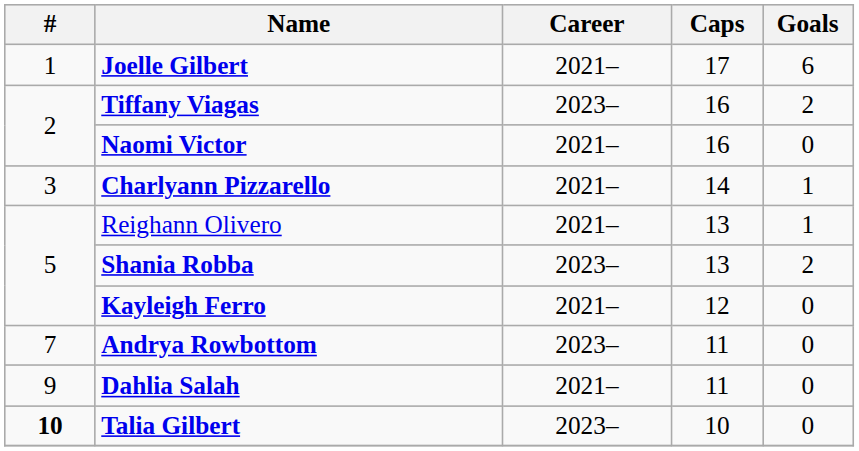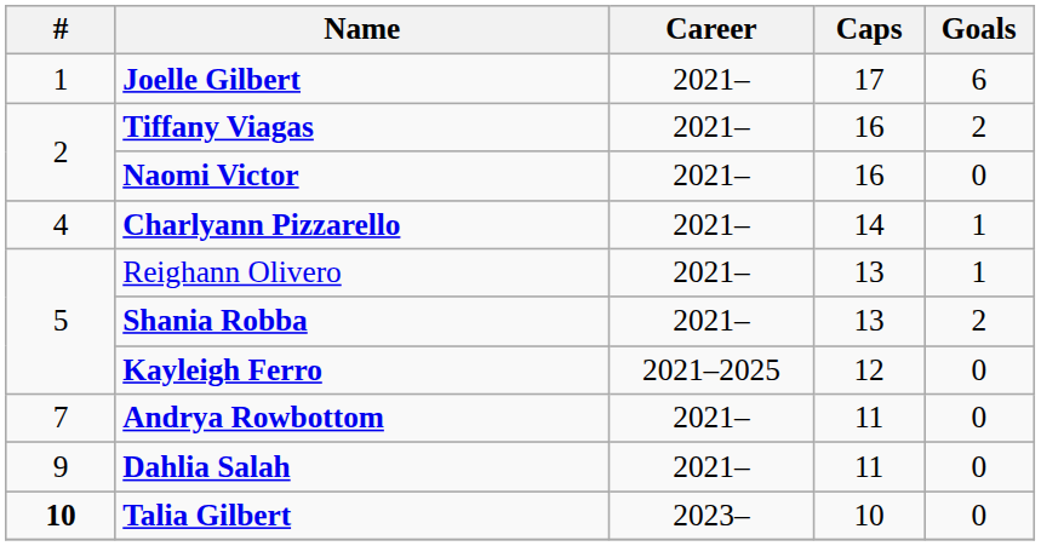Tiffany Viagas | Career: 2023– -> 2021–
Charlyann Pizzarello | #: 3 -> 4
Shania Robba | Career: 2023– -> 2021–
Kayleigh Ferro | Career: 2021– -> 2021–2025
Andrya Rowbottom | Career: 2023– -> 2021–
